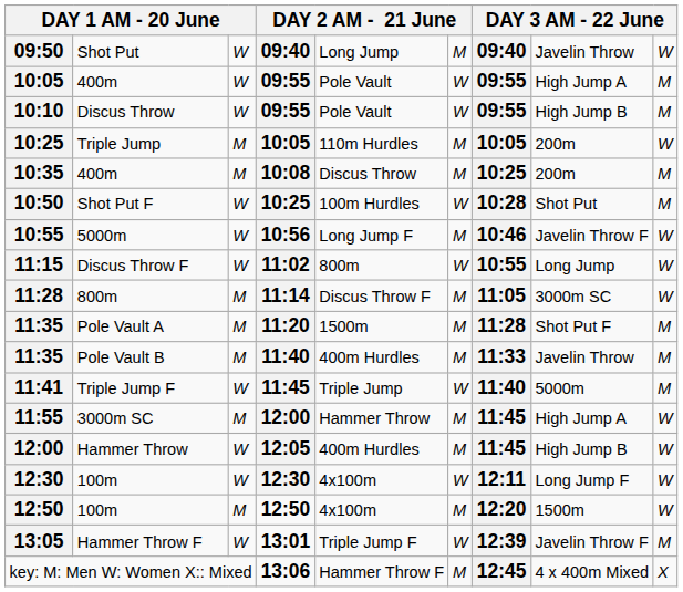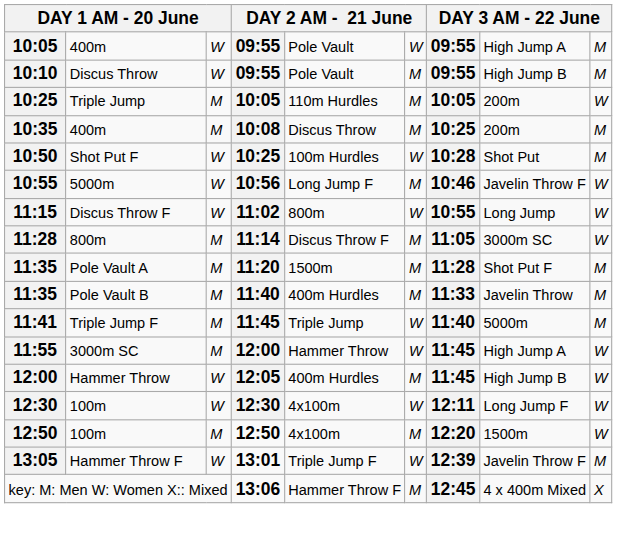- row: 09:50 | Shot Put | W | 09:40 | Long Jump | M | 09:40 | Javelin Throw | W
10:10 | column 6: W -> M
11:41 | column 3: W -> M
11:55 | column 6: M -> W
